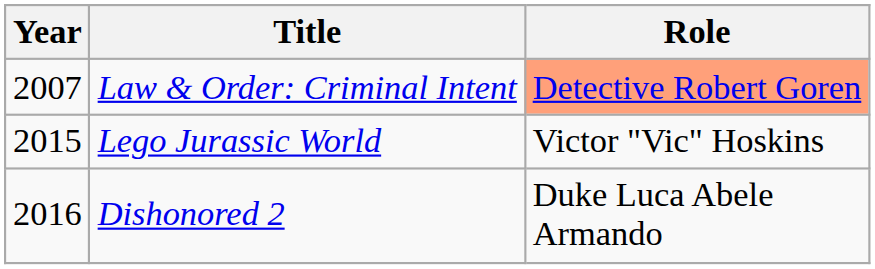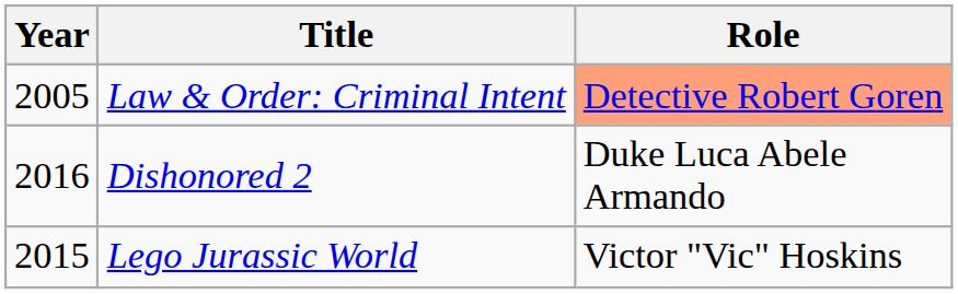Law & Order: Criminal Intent | Year: 2007 -> 2005
rows swapped: Lego Jurassic World <-> Dishonored 2
